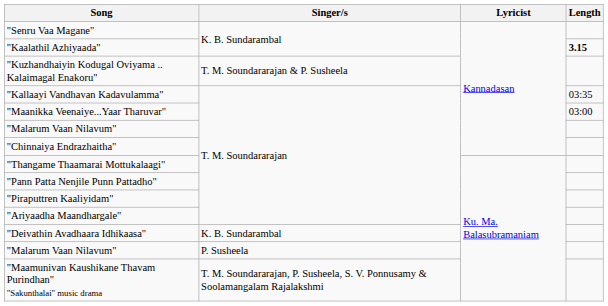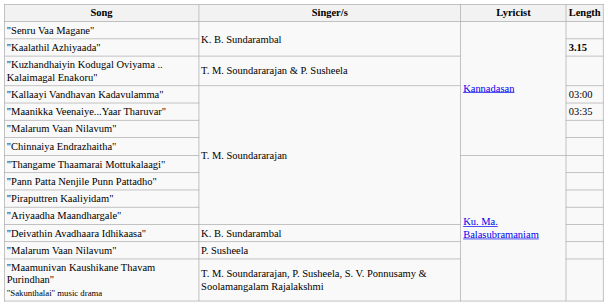"Kallaayi Vandhavan Kadavulamma" | Length: 03:35 -> 03:00
"Maanikka Veenaiye...Yaar Tharuvar" | Length: 03:00 -> 03:35
